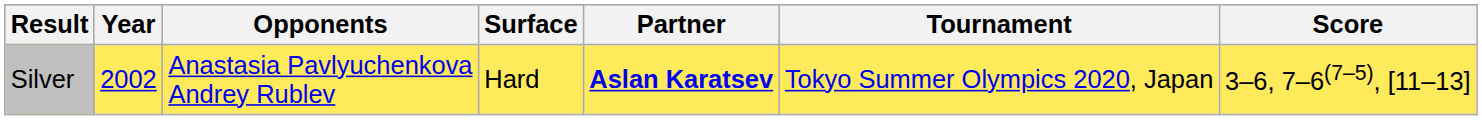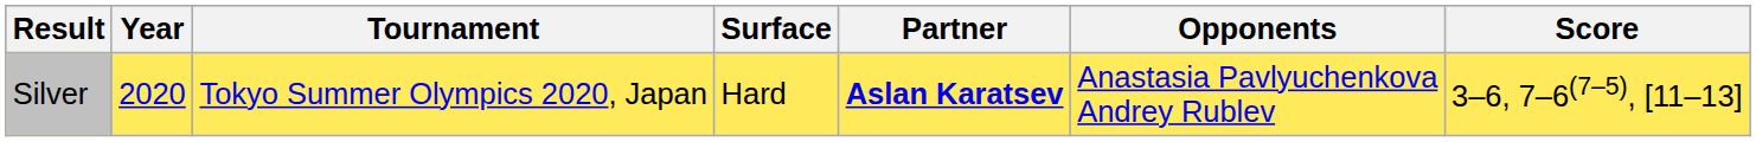columns swapped: Tournament <-> Opponents
Silver | Year: 2002 -> 2020
